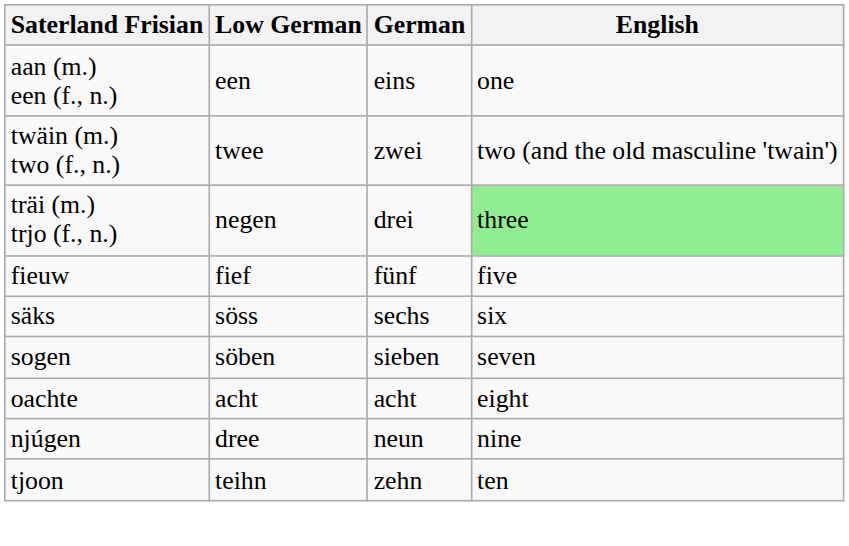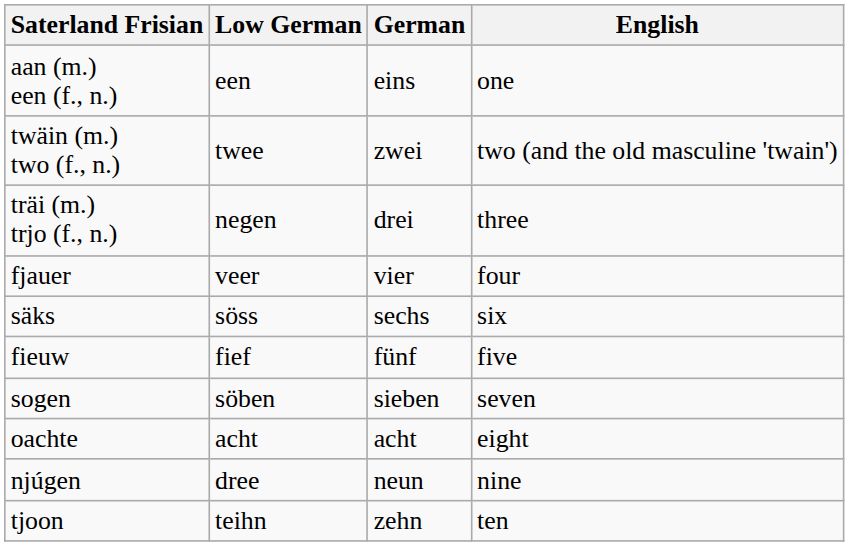träi (m.) trjo (f., n.) | English: lightgreen background -> no background
+ row: fjauer | veer | vier | four
rows swapped: fieuw <-> säks
